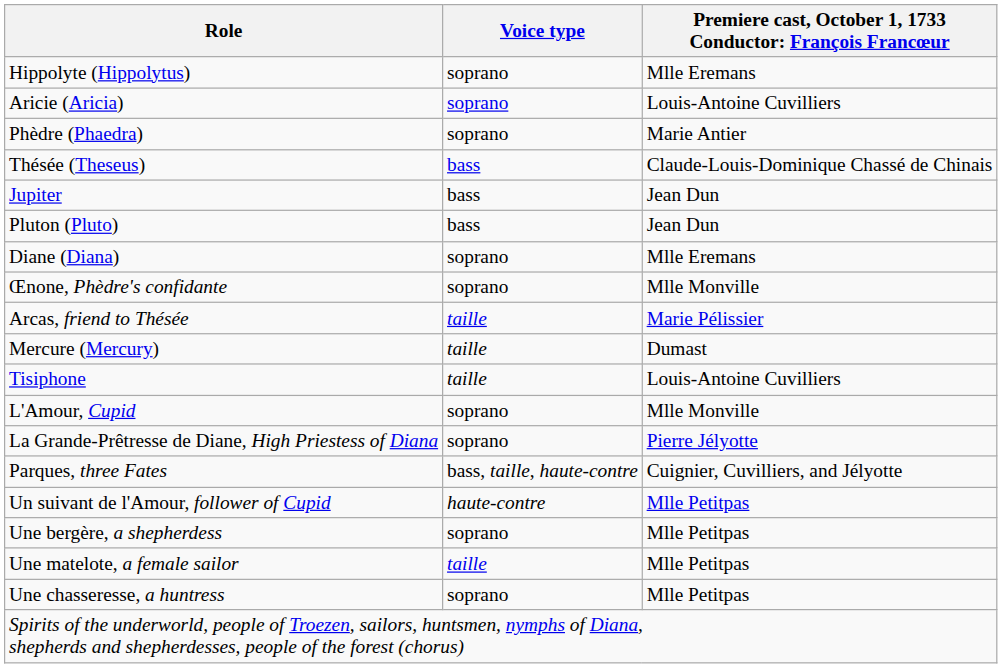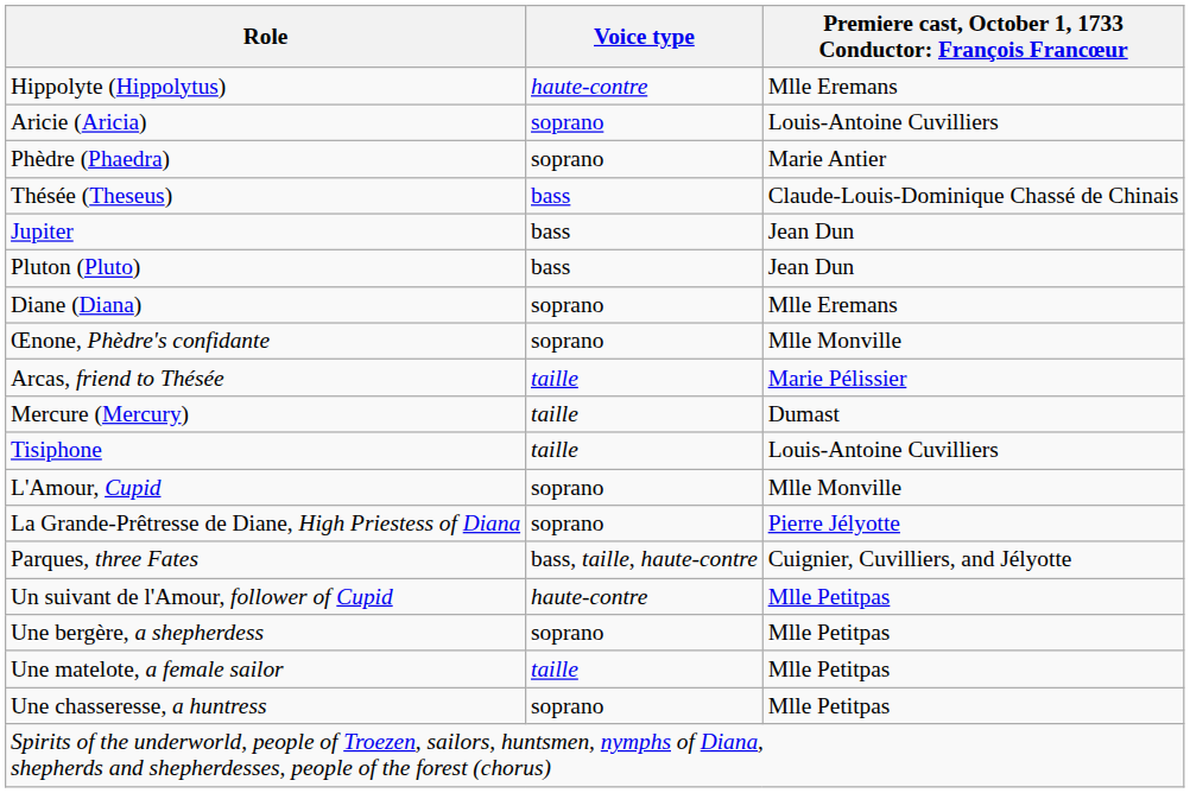Hippolyte (Hippolytus) | Voice type: soprano -> haute-contre
